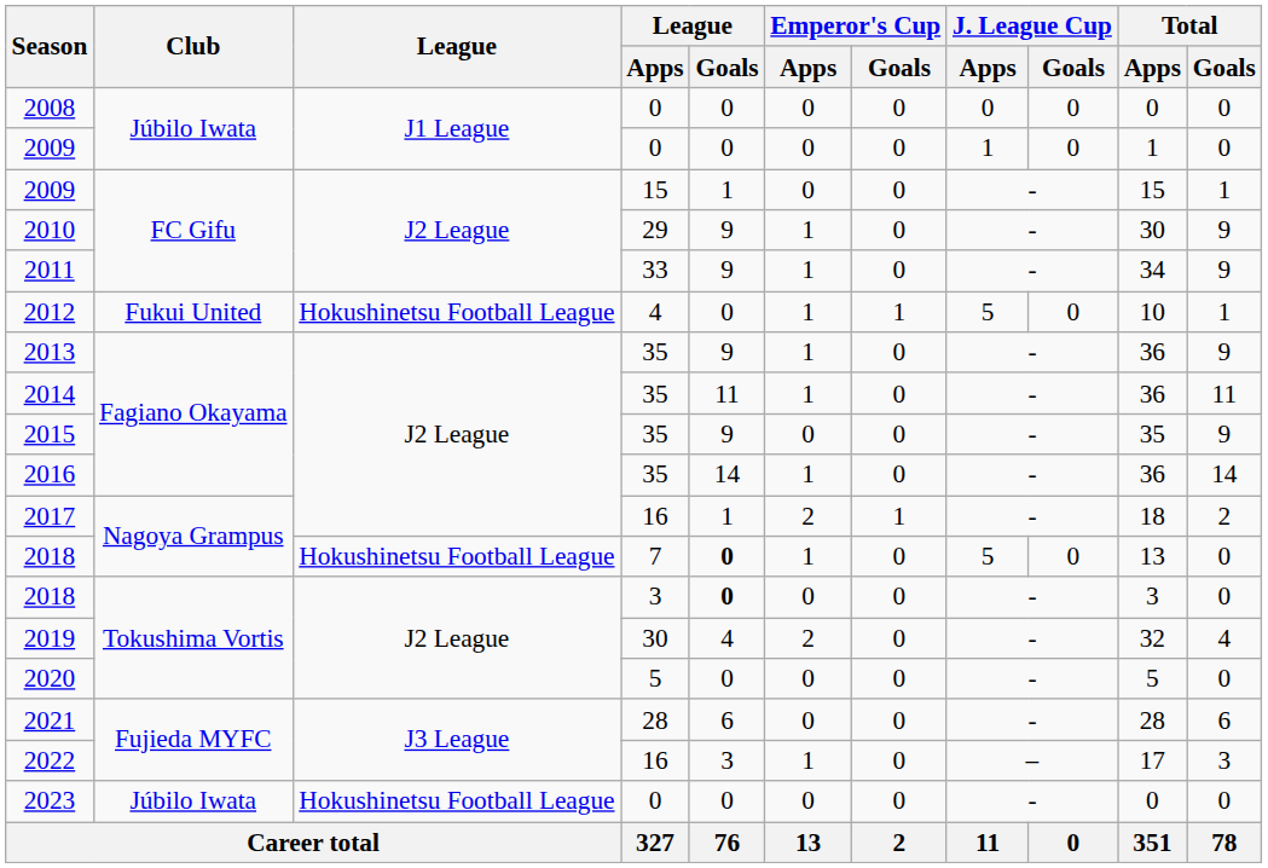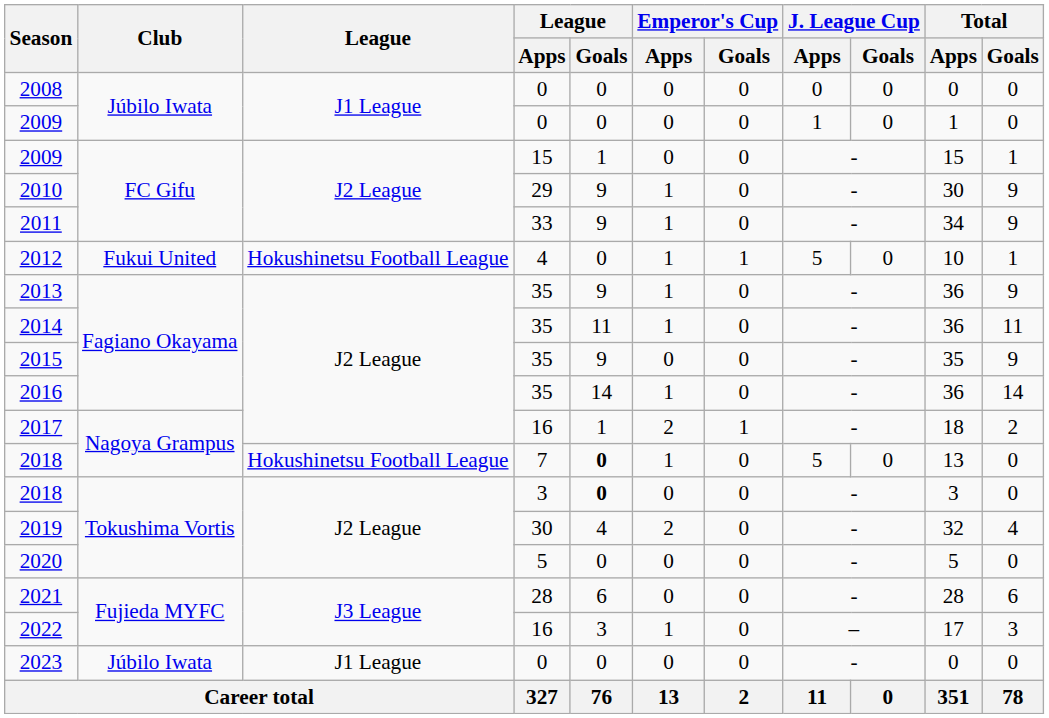2023 | League: Hokushinetsu Football League -> J1 League
